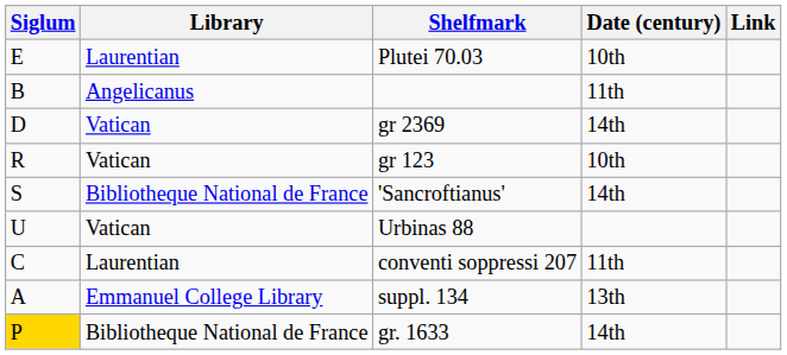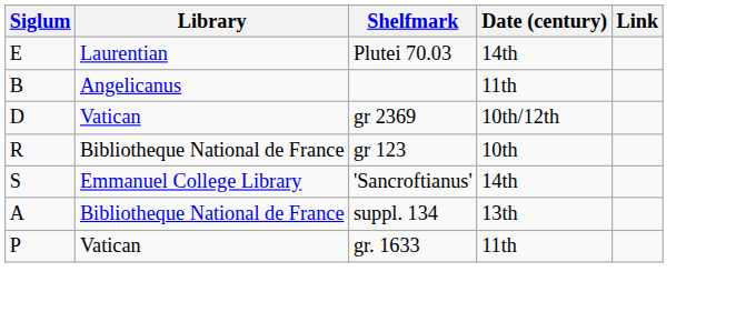Plutei 70.03 | Date (century): 10th -> 14th
gr 2369 | Date (century): 14th -> 10th/12th
gr 123 | Library: Vatican -> Bibliotheque National de France
'Sancroftianus' | Library: Bibliotheque National de France -> Emmanuel College Library
- row: U | Vatican | Urbinas 88
- row: C | Laurentian | conventi soppressi 207 | 11th
suppl. 134 | Library: Emmanuel College Library -> Bibliotheque National de France
gr. 1633 | Siglum: gold background -> no background
gr. 1633 | Library: Bibliotheque National de France -> Vatican
gr. 1633 | Date (century): 14th -> 11th
